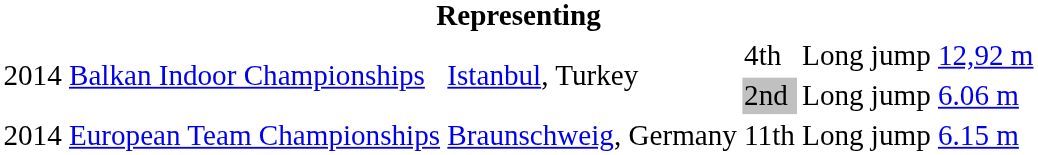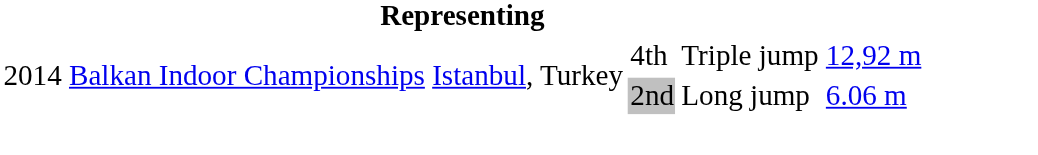4th | column 5: Long jump -> Triple jump
- row: 2014 | European Team Championships | Braunschweig, Germany | 11th | Long jump | 6.15 m
